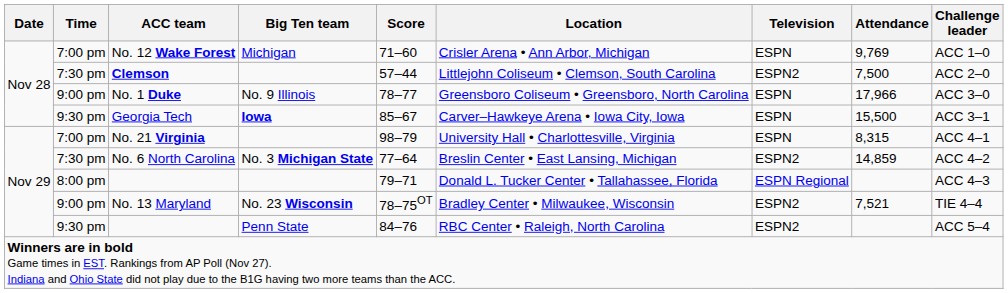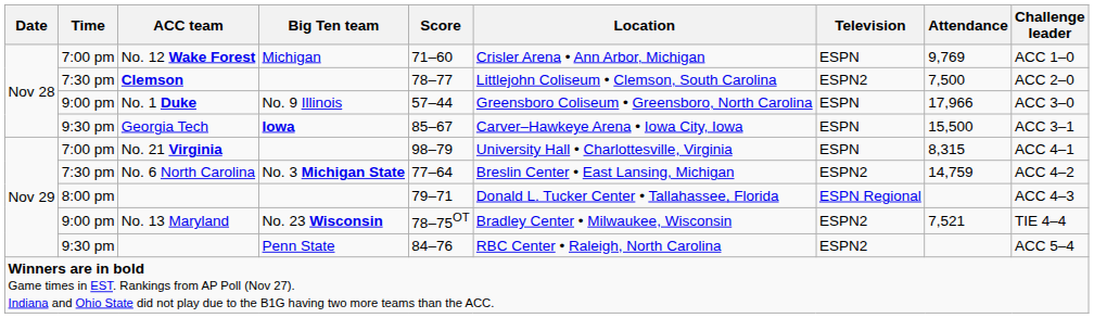Clemson | Score: 57–44 -> 78–77
No. 1 Duke | Score: 78–77 -> 57–44
No. 6 North Carolina | Attendance: 14,859 -> 14,759
